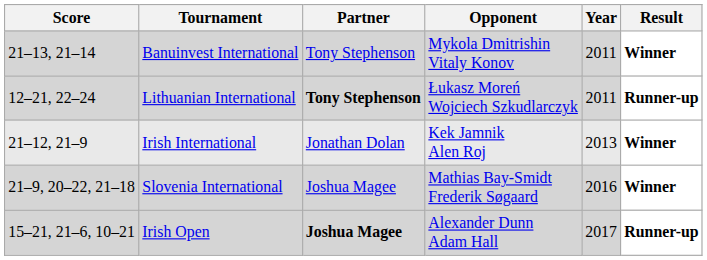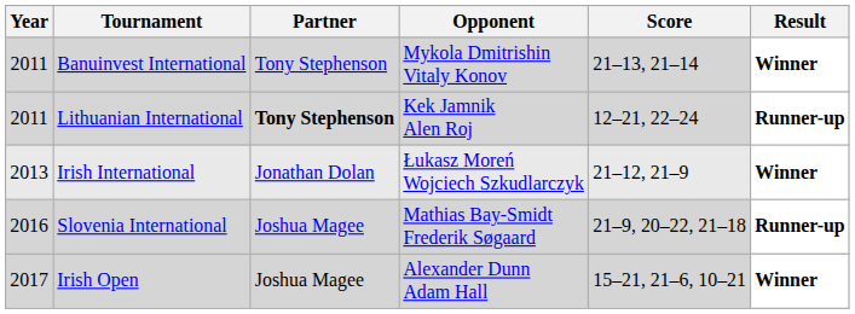columns swapped: Year <-> Score
Lithuanian International | Opponent: Łukasz Moreń Wojciech Szkudlarczyk -> Kek Jamnik Alen Roj
Irish International | Opponent: Kek Jamnik Alen Roj -> Łukasz Moreń Wojciech Szkudlarczyk
Slovenia International | Result: Winner -> Runner-up
Irish Open | Partner: bold -> normal
Irish Open | Result: Runner-up -> Winner
